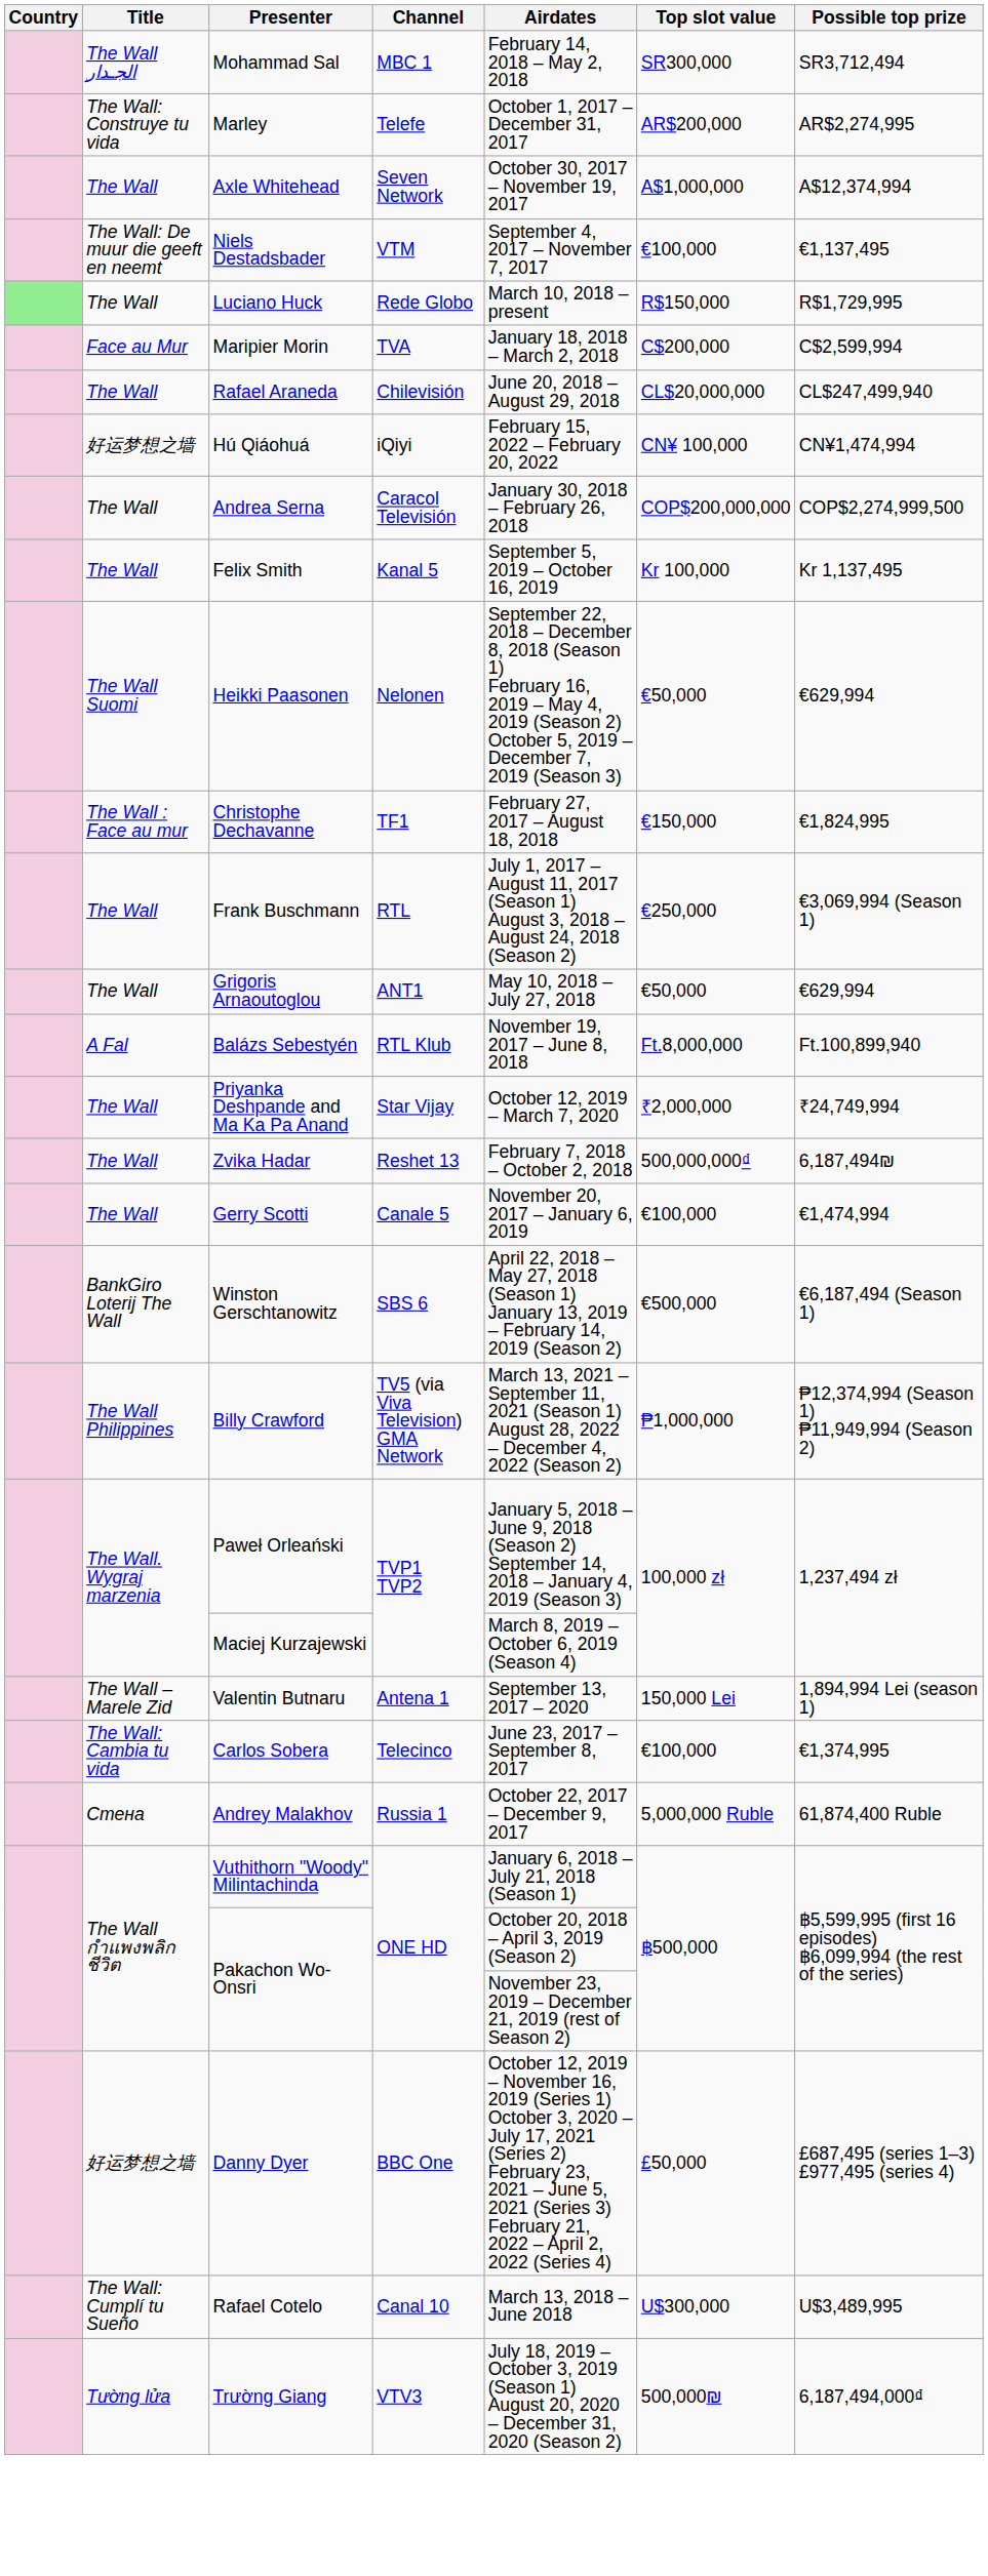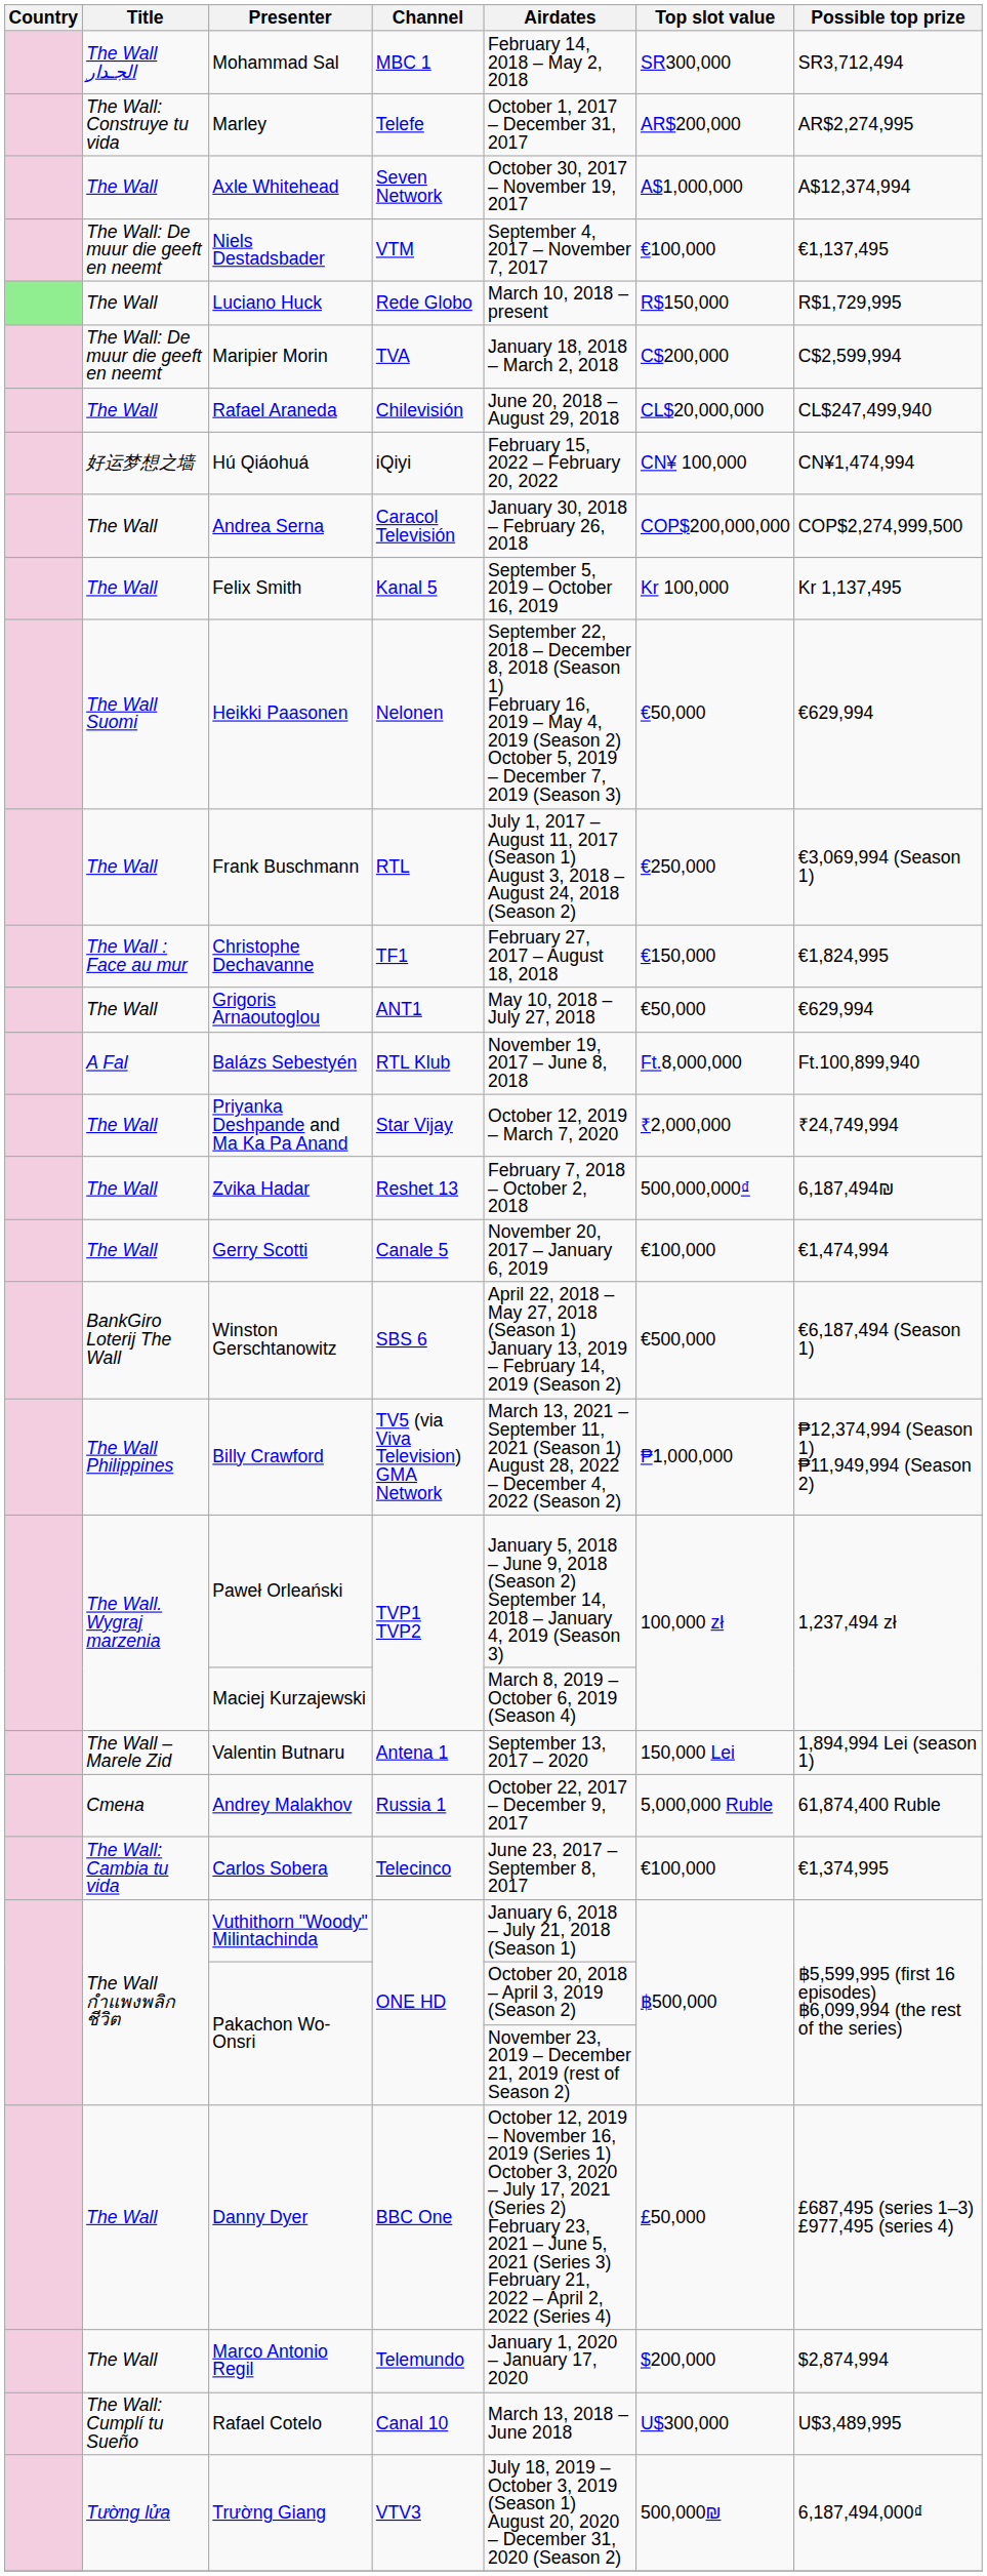Maripier Morin | Title: Face au Mur -> The Wall: De muur die geeft en neemt
rows swapped: Christophe Dechavanne <-> Frank Buschmann
rows swapped: Andrey Malakhov <-> Carlos Sobera
Danny Dyer | Title: 好运梦想之墙 -> The Wall
+ row: The Wall | Marco Antonio Regil | Telemundo | January 1, 2020 – January 17, 2020 | $200,000 | $2,874,994
